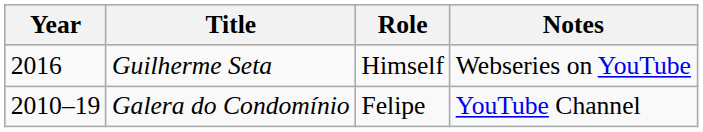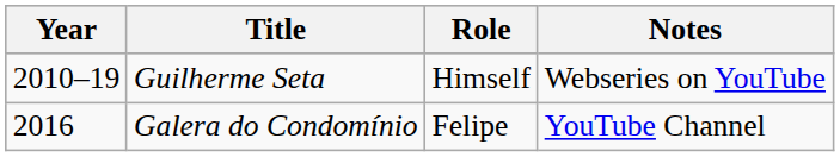Guilherme Seta | Year: 2016 -> 2010–19
Galera do Condomínio | Year: 2010–19 -> 2016
